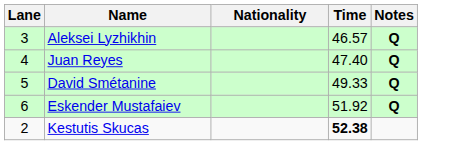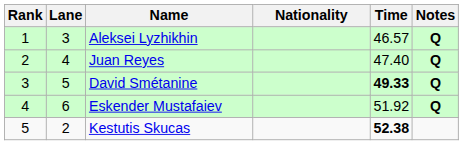+ column: Rank | 1 | 2 | 3 | 4 | 5
David Smétanine | Time: normal -> bold
